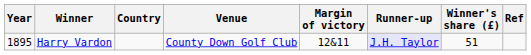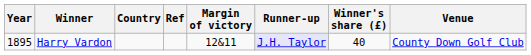columns swapped: Venue <-> Ref
Harry Vardon | Winner's share (£): 51 -> 40
